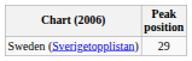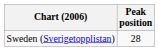Sweden (Sverigetopplistan) | Peak position: 29 -> 28
